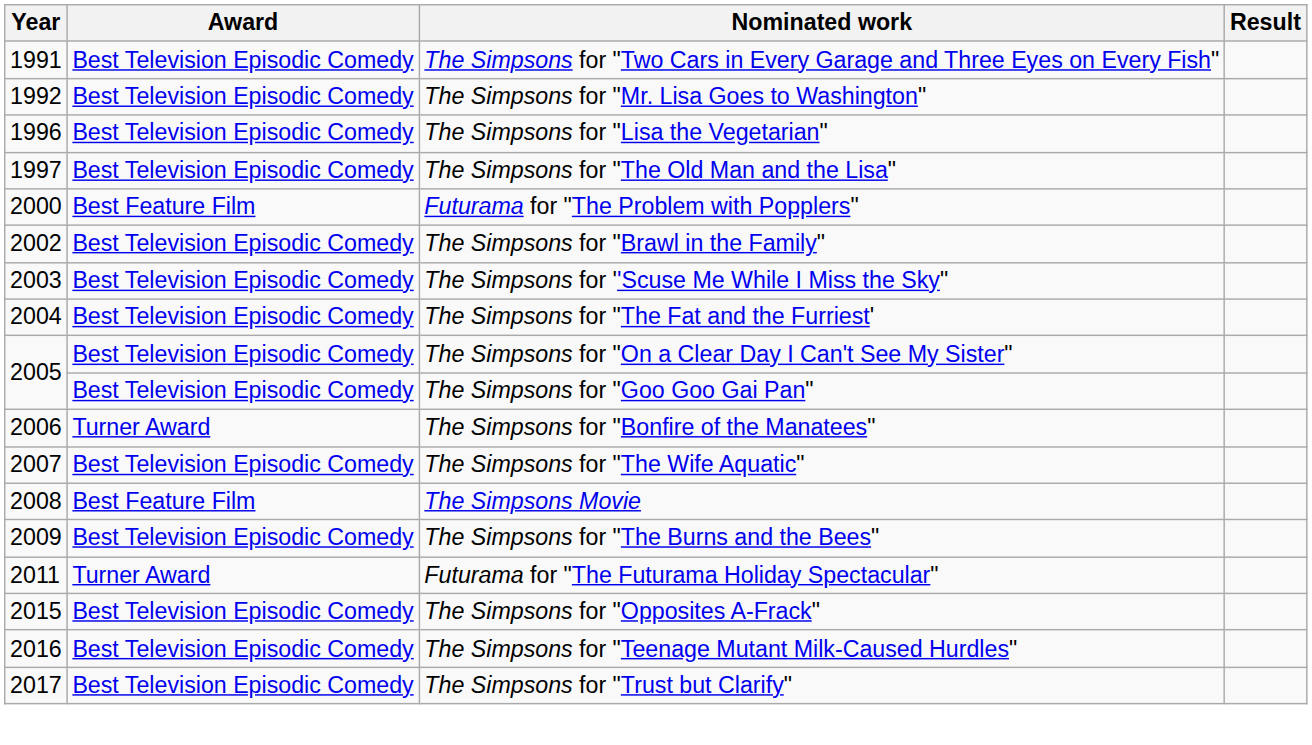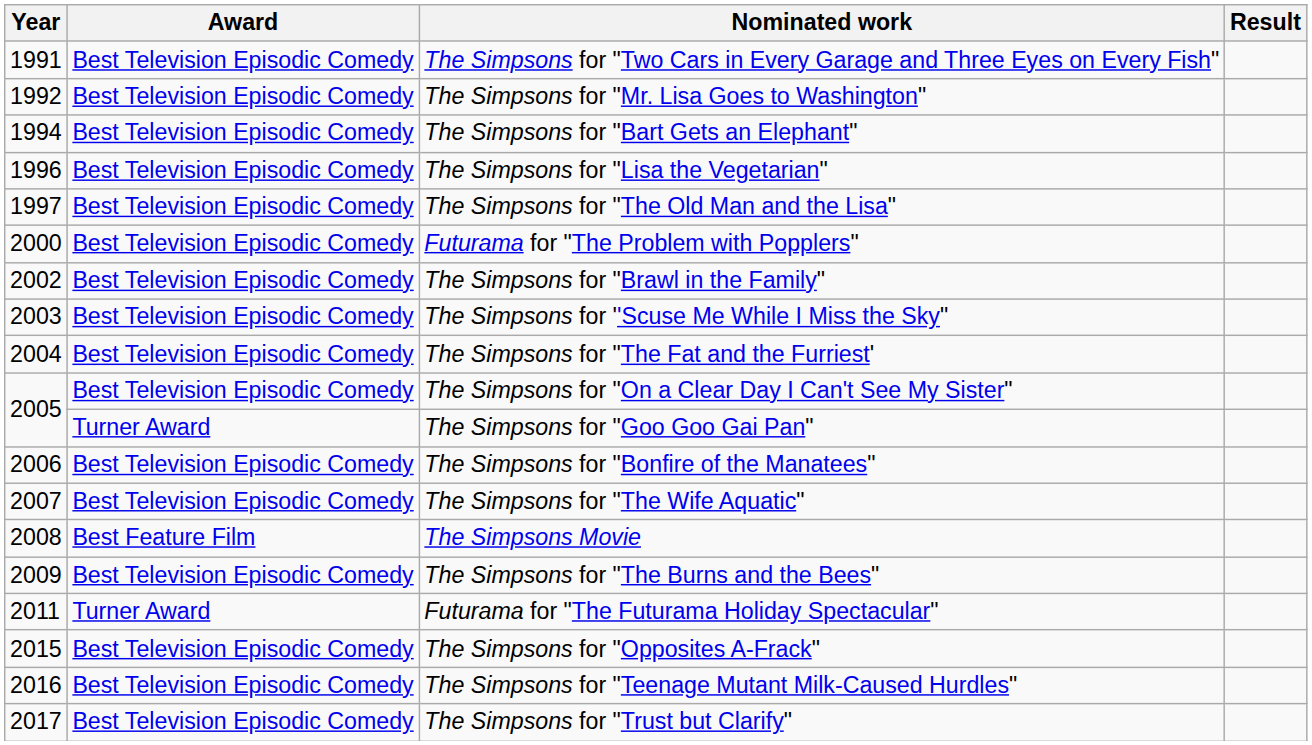+ row: 1994 | Best Television Episodic Comedy | The Simpsons for "Bart Gets an Elephant"
Futurama for "The Problem with Popplers" | Award: Best Feature Film -> Best Television Episodic Comedy
The Simpsons for "Goo Goo Gai Pan" | Award: Best Television Episodic Comedy -> Turner Award
The Simpsons for "Bonfire of the Manatees" | Award: Turner Award -> Best Television Episodic Comedy
